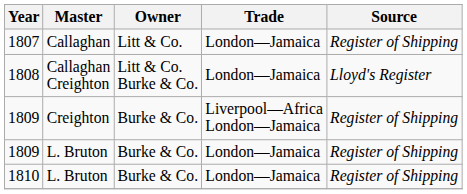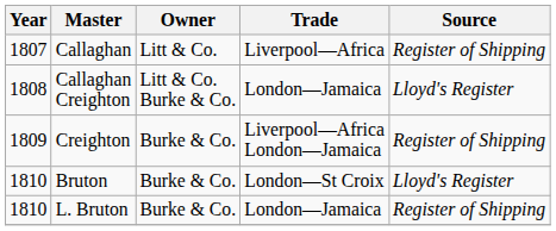Callaghan | Trade: London—Jamaica -> Liverpool—Africa
- row: 1809 | L. Bruton | Burke & Co. | London—Jamaica | Register of Shipping
+ row: 1810 | Bruton | Burke & Co. | London—St Croix | Lloyd's Register
